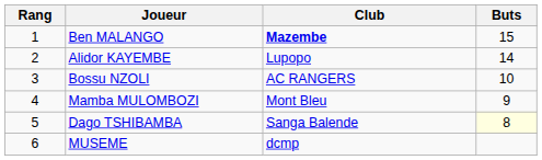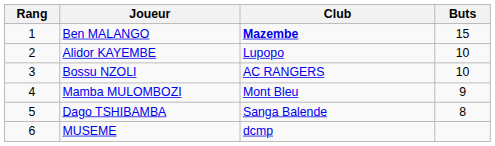Alidor KAYEMBE | Buts: 14 -> 10
Dago TSHIBAMBA | Buts: lightyellow background -> no background
